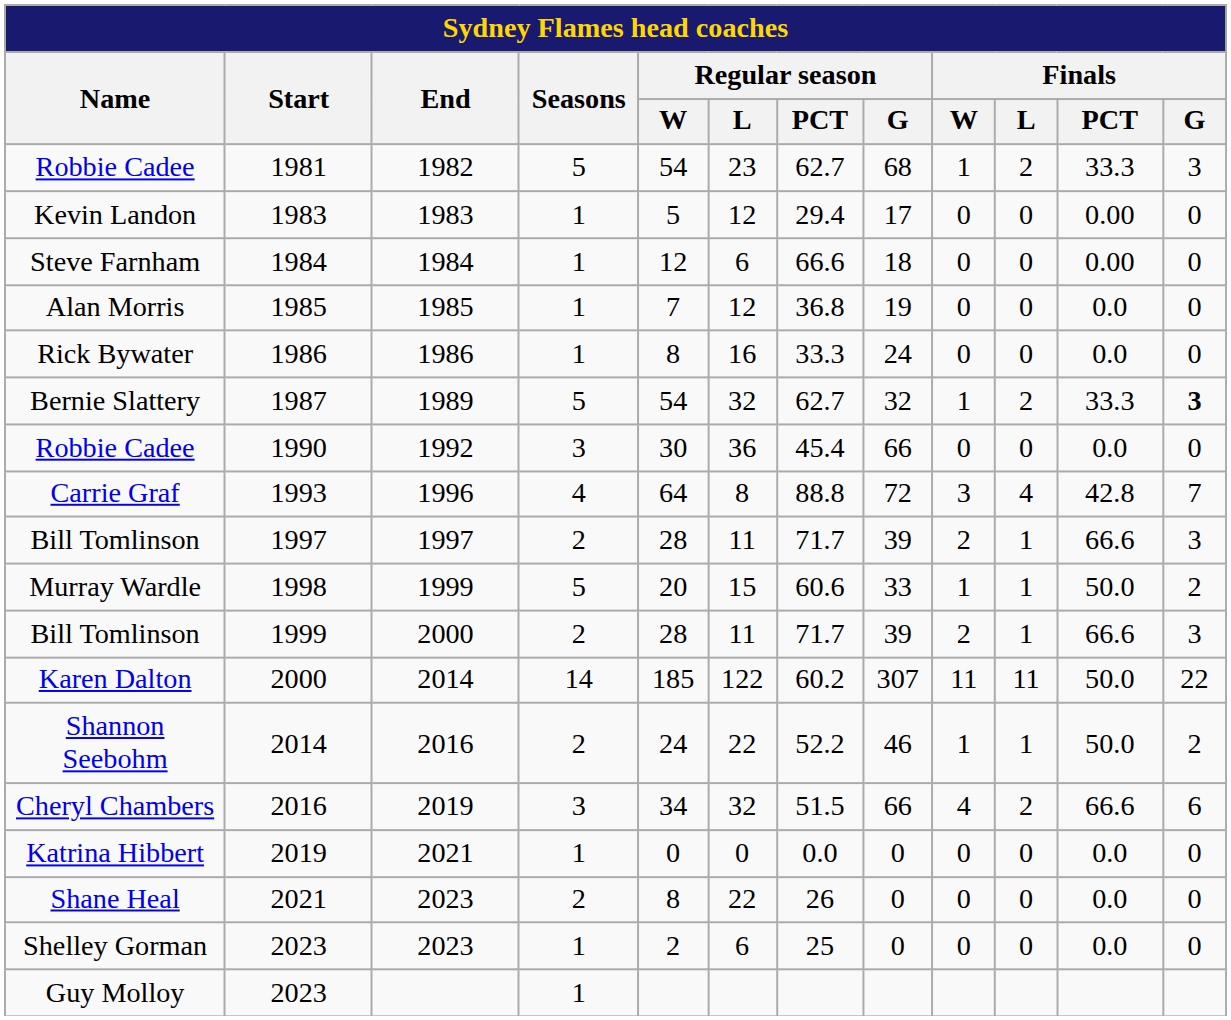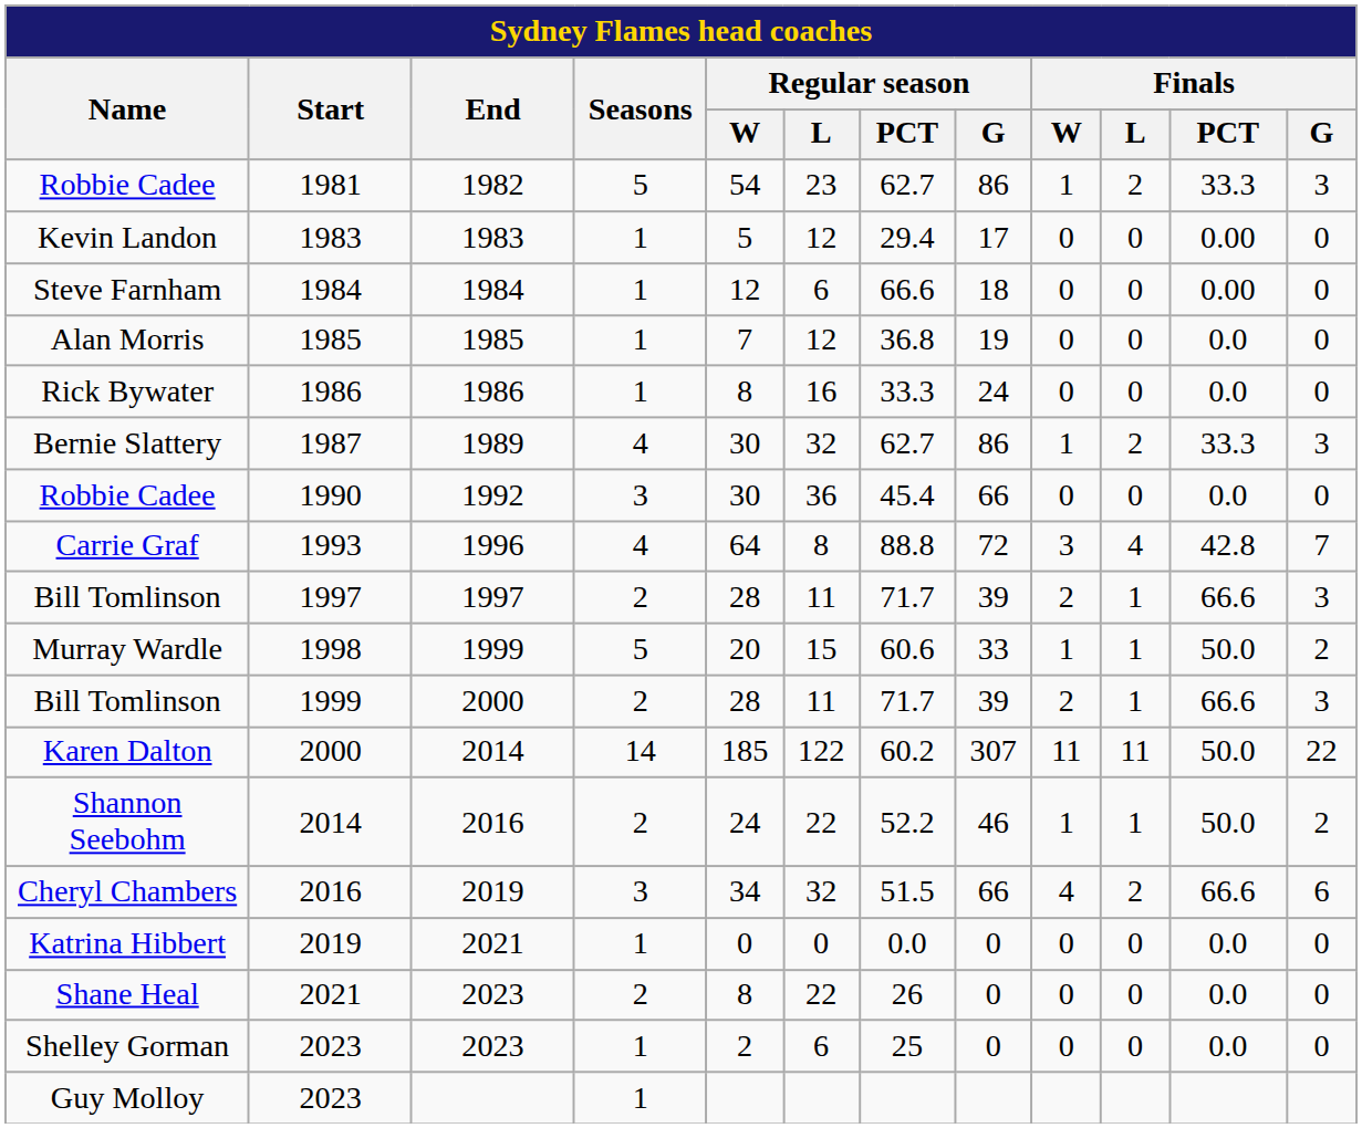1981 | Regular season / G: 68 -> 86
1987 | Seasons: 5 -> 4
1987 | Regular season / W: 54 -> 30
1987 | Regular season / G: 32 -> 86
1987 | Finals / G: bold -> normal
